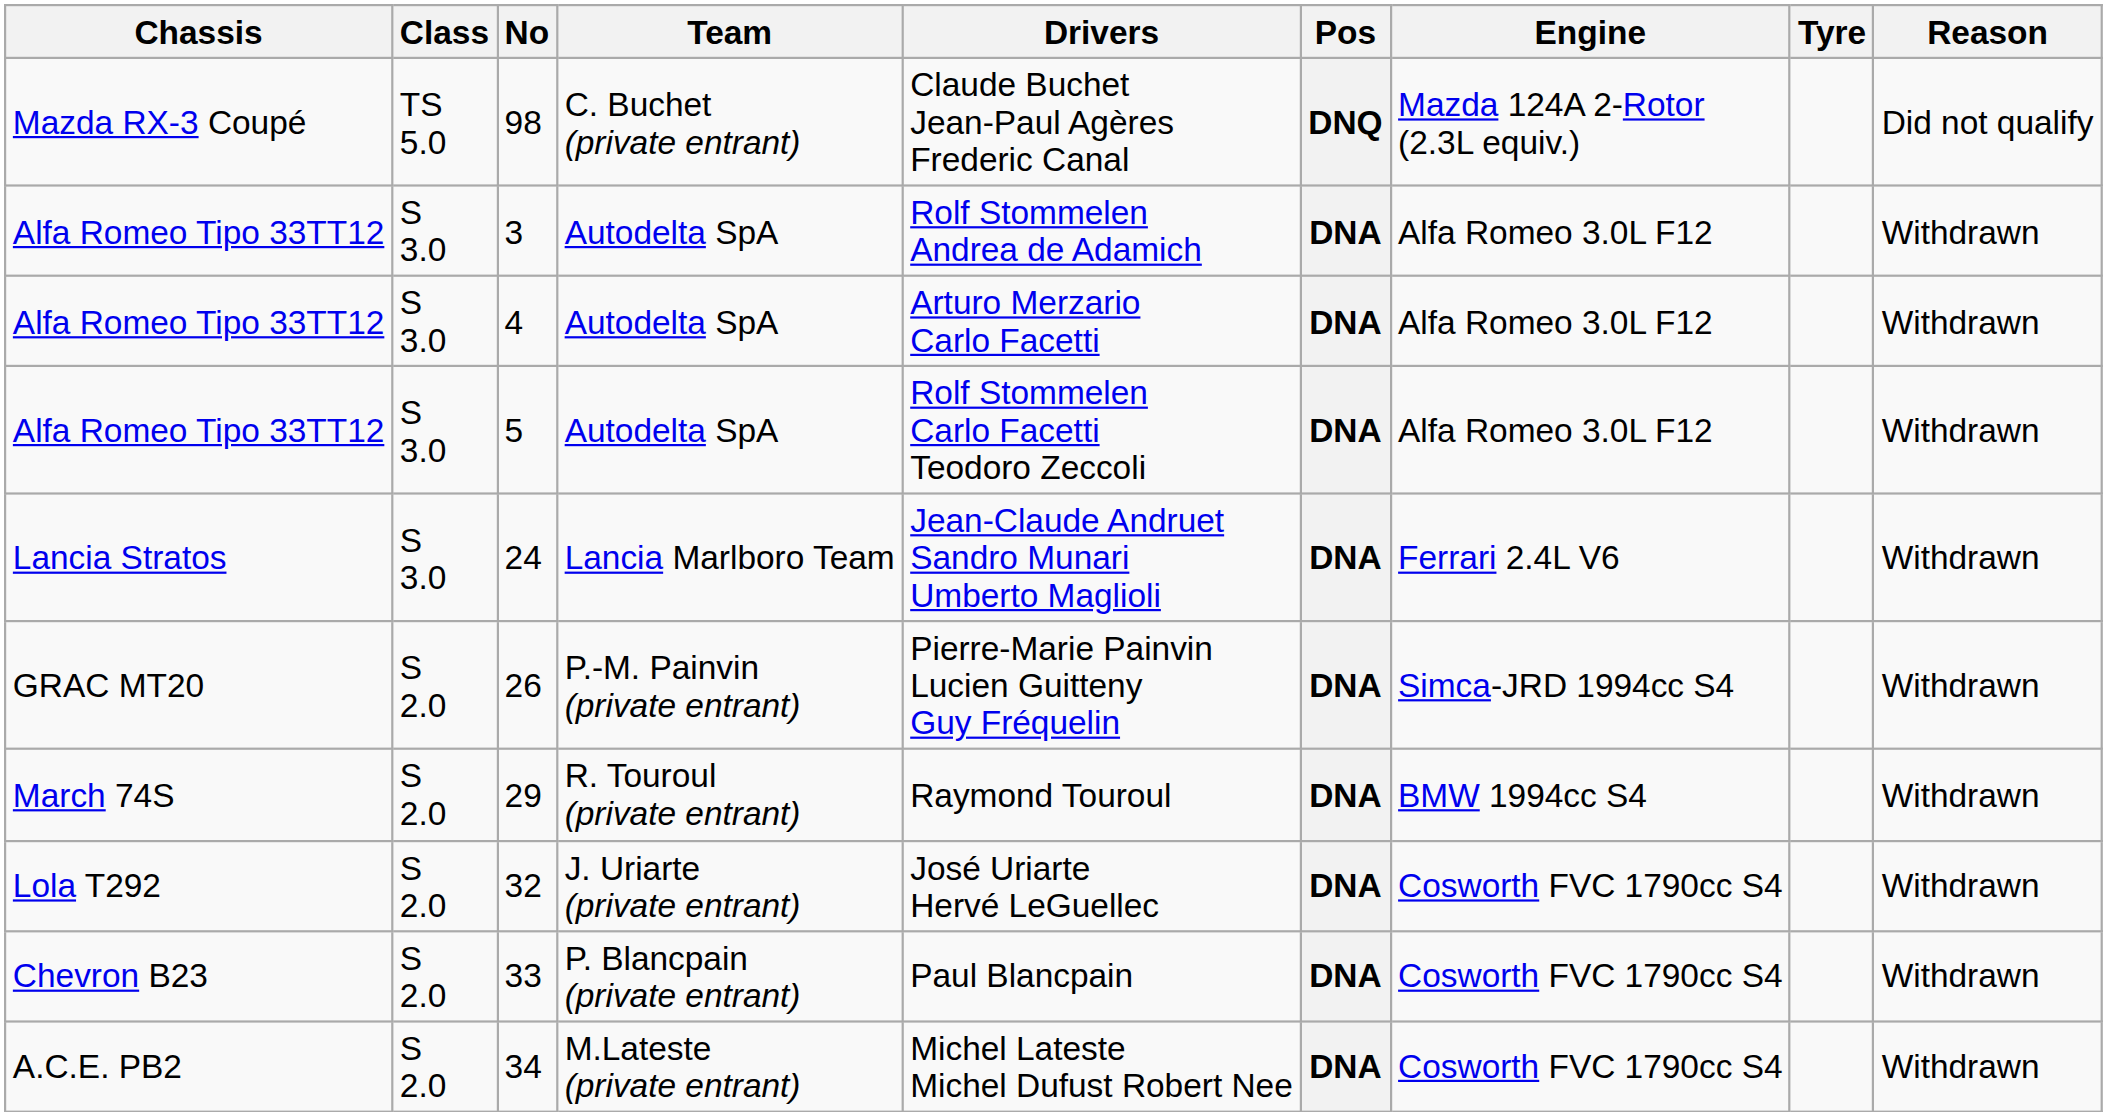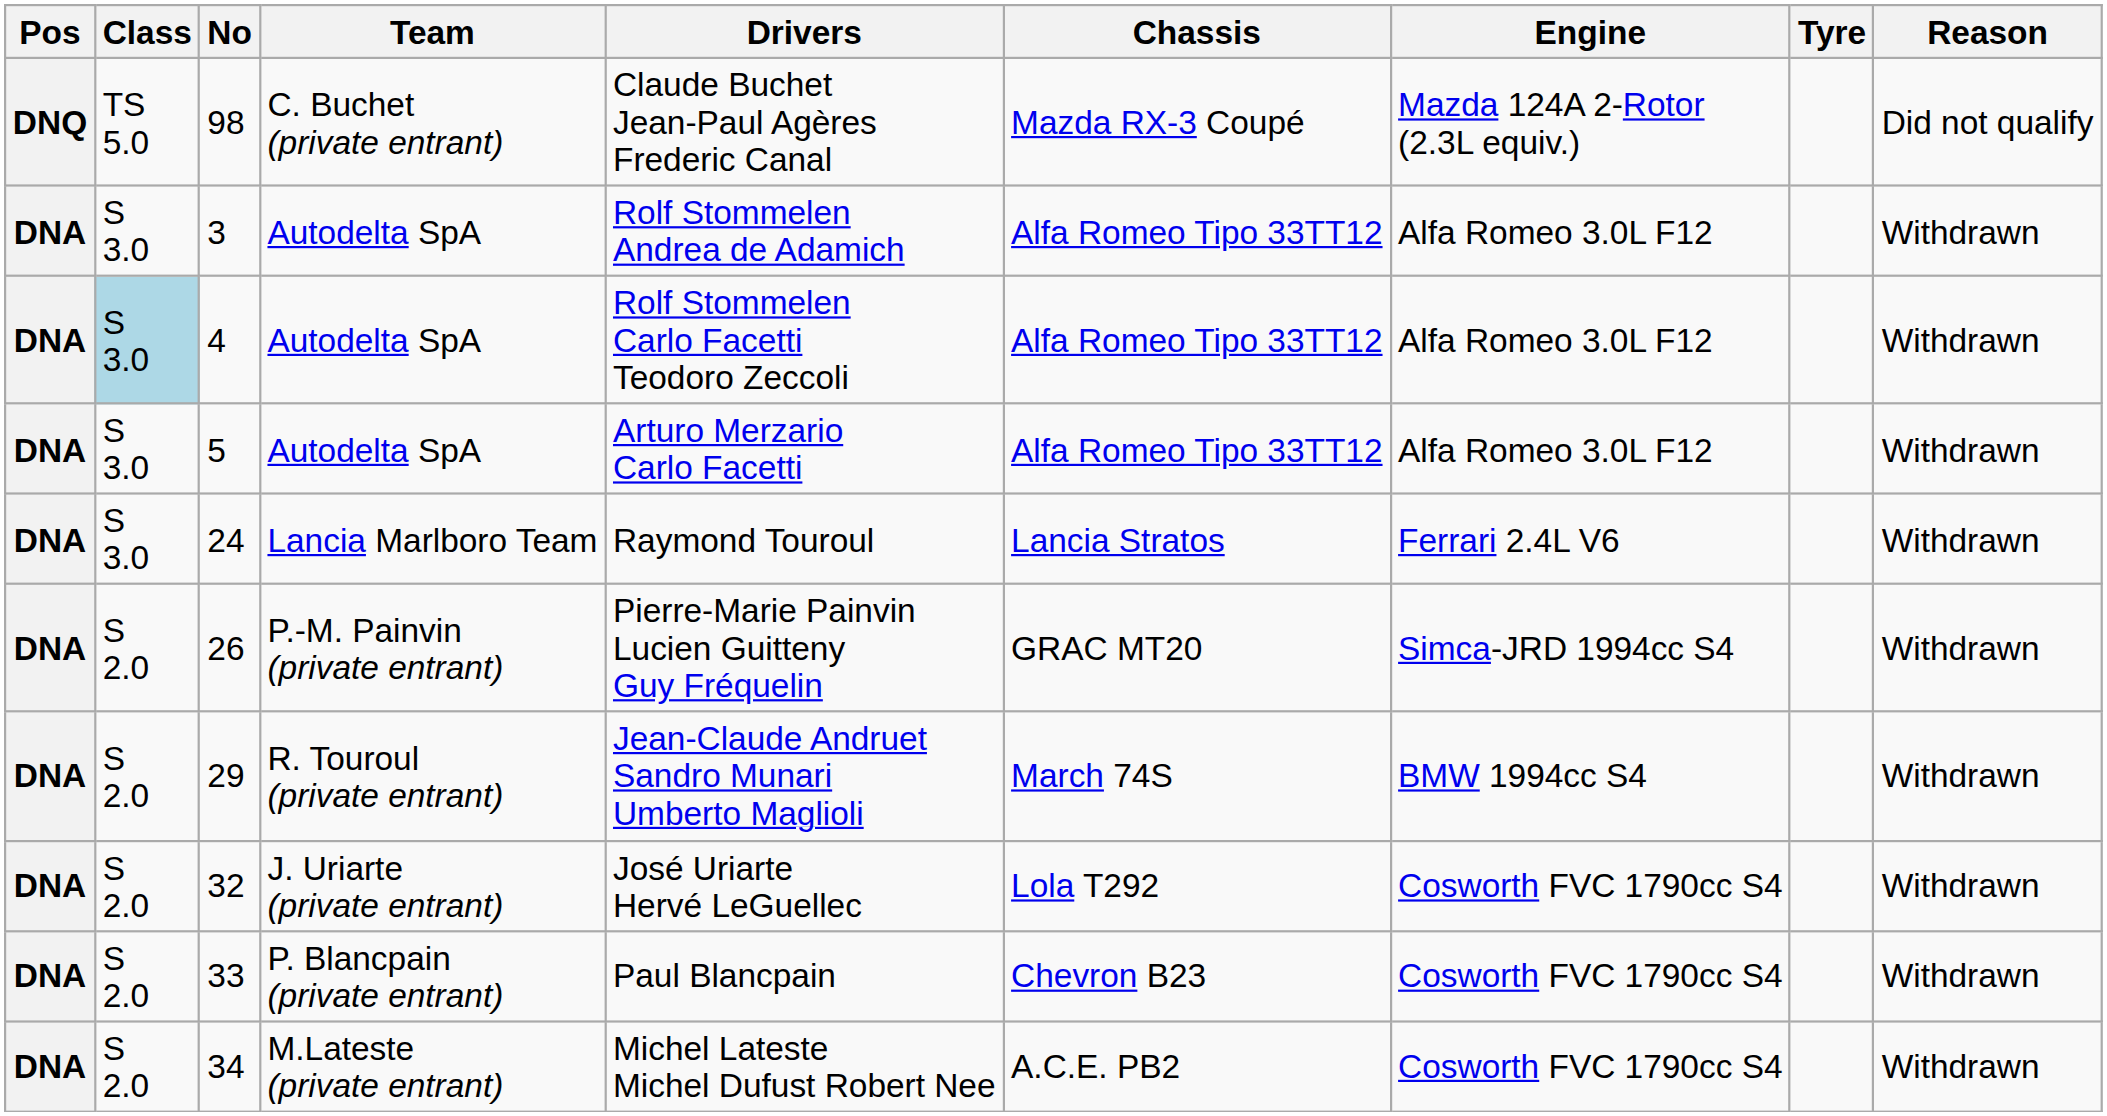columns swapped: Pos <-> Chassis
4 | Class: no background -> lightblue background
4 | Drivers: Arturo Merzario Carlo Facetti -> Rolf Stommelen Carlo Facetti Teodoro Zeccoli
5 | Drivers: Rolf Stommelen Carlo Facetti Teodoro Zeccoli -> Arturo Merzario Carlo Facetti
24 | Drivers: Jean-Claude Andruet Sandro Munari Umberto Maglioli -> Raymond Touroul
29 | Drivers: Raymond Touroul -> Jean-Claude Andruet Sandro Munari Umberto Maglioli
